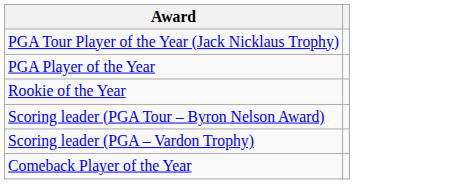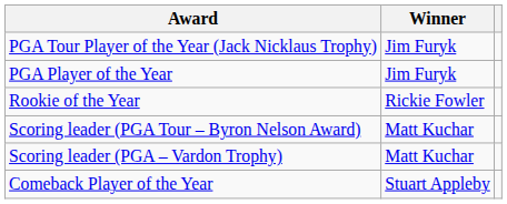+ column: Winner | Jim Furyk | Jim Furyk | Rickie Fowler | Matt Kuchar | Matt Kuchar | Stuart Appleby
